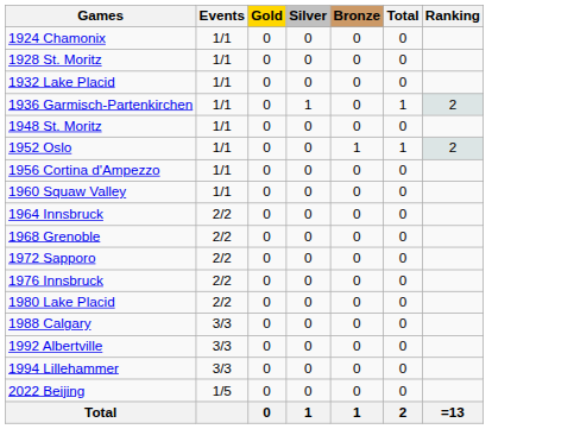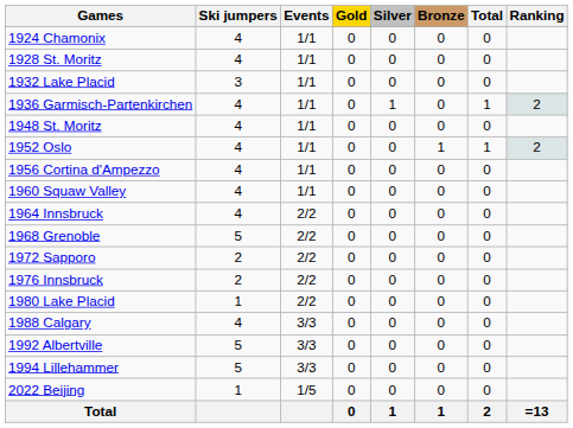+ column: Ski jumpers | 4 | 4 | 3 | 4 | 4 | 4 | 4 | 4 | 4 | 5 | 2 | 2 | 1 | 4 | 5 | 5 | 1
